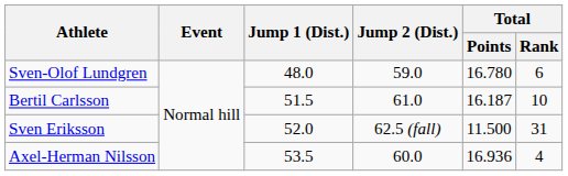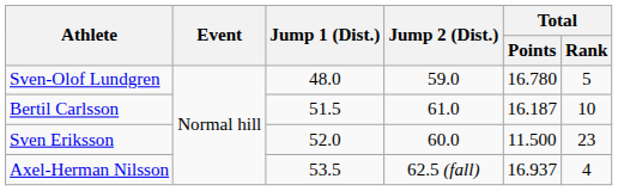Sven-Olof Lundgren | Total / Rank: 6 -> 5
Sven Eriksson | Jump 2 (Dist.): 62.5 (fall) -> 60.0
Sven Eriksson | Total / Rank: 31 -> 23
Axel-Herman Nilsson | Jump 2 (Dist.): 60.0 -> 62.5 (fall)
Axel-Herman Nilsson | Total / Points: 16.936 -> 16.937
